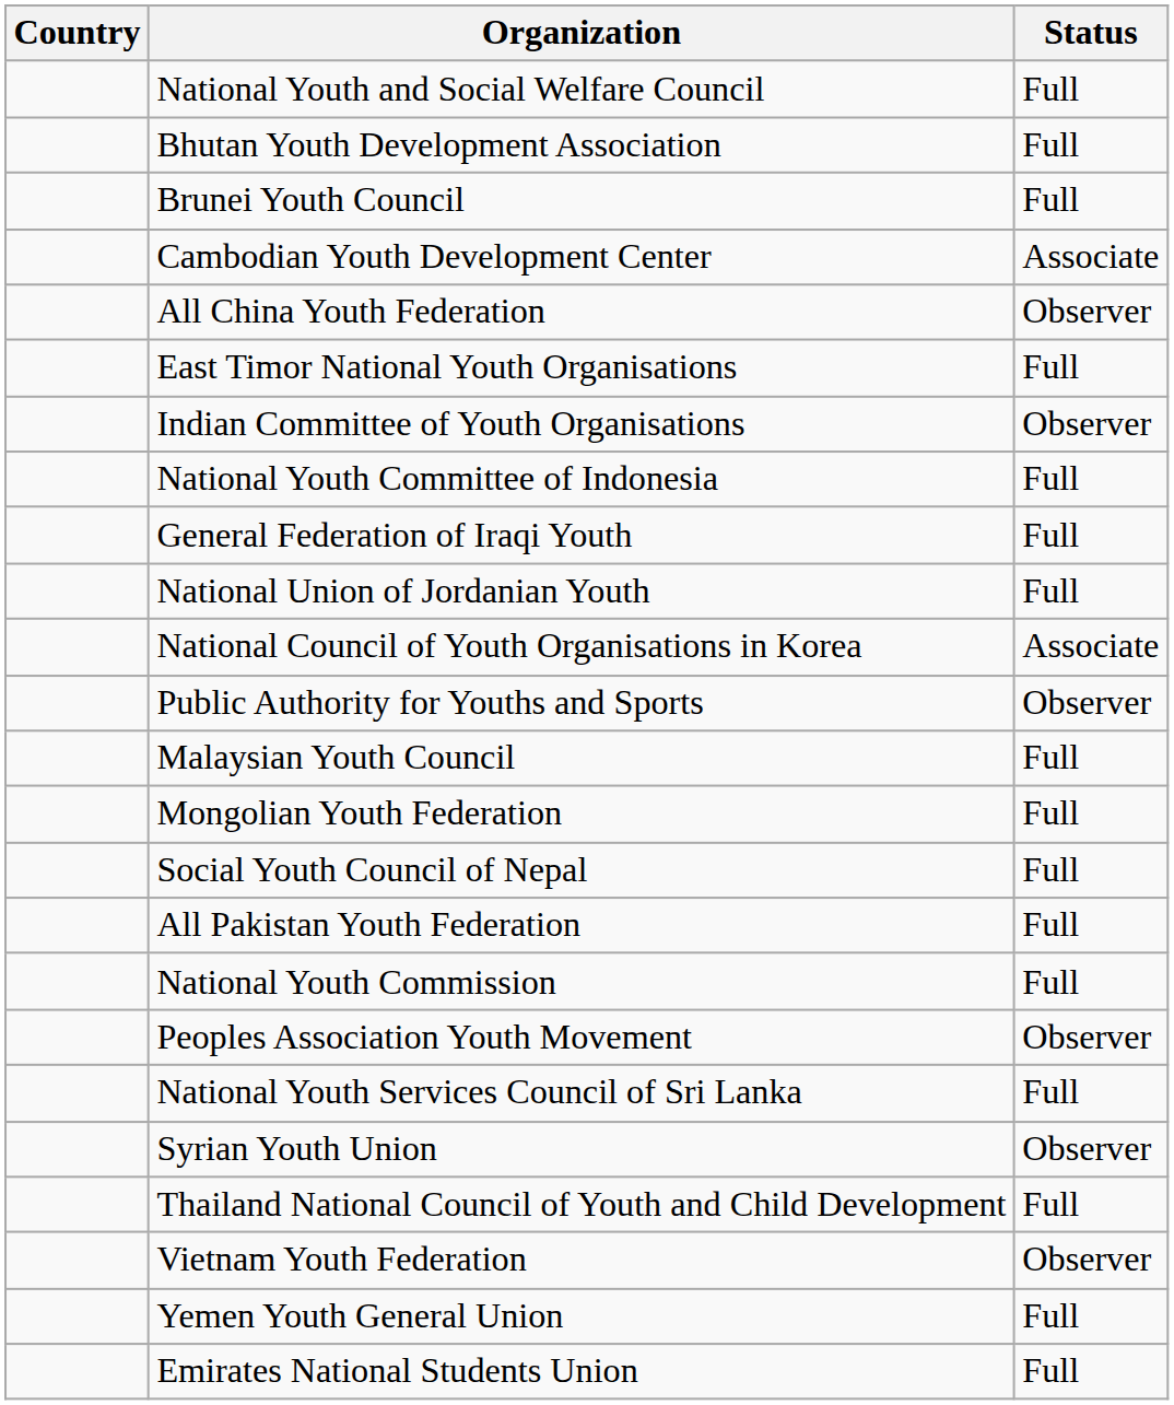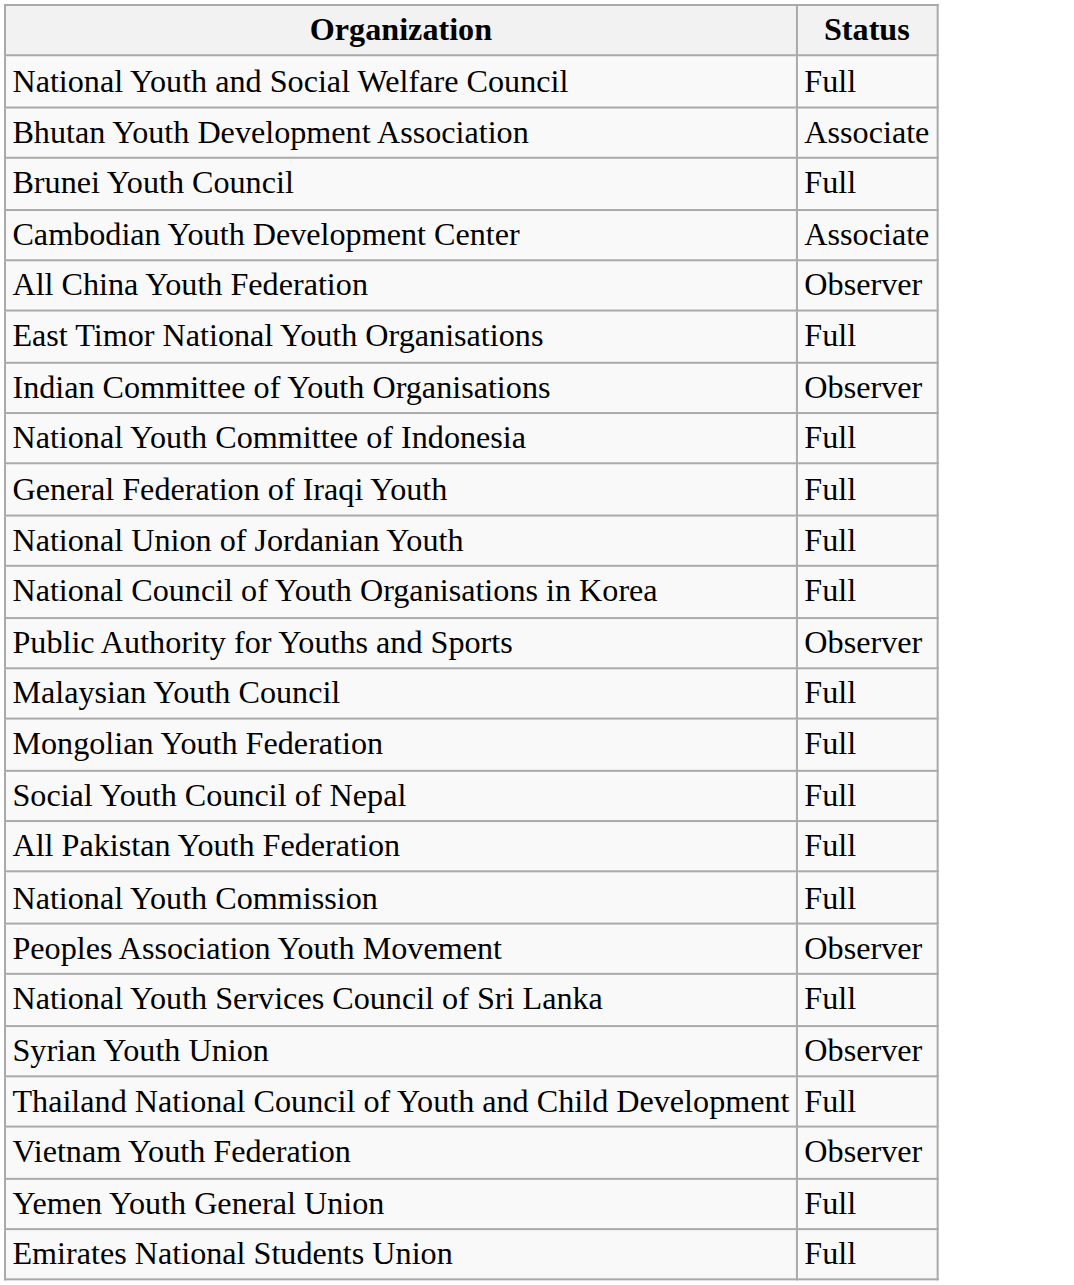- column: Country
Bhutan Youth Development Association | Status: Full -> Associate
National Council of Youth Organisations in Korea | Status: Associate -> Full
